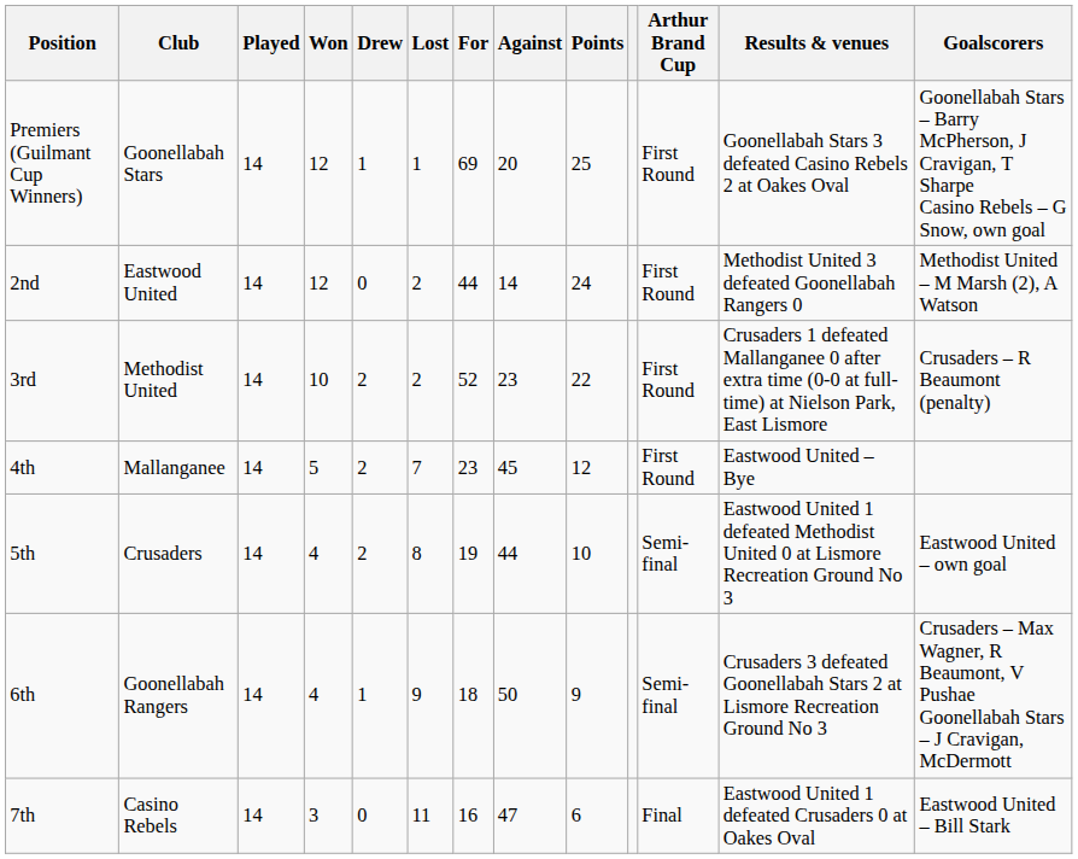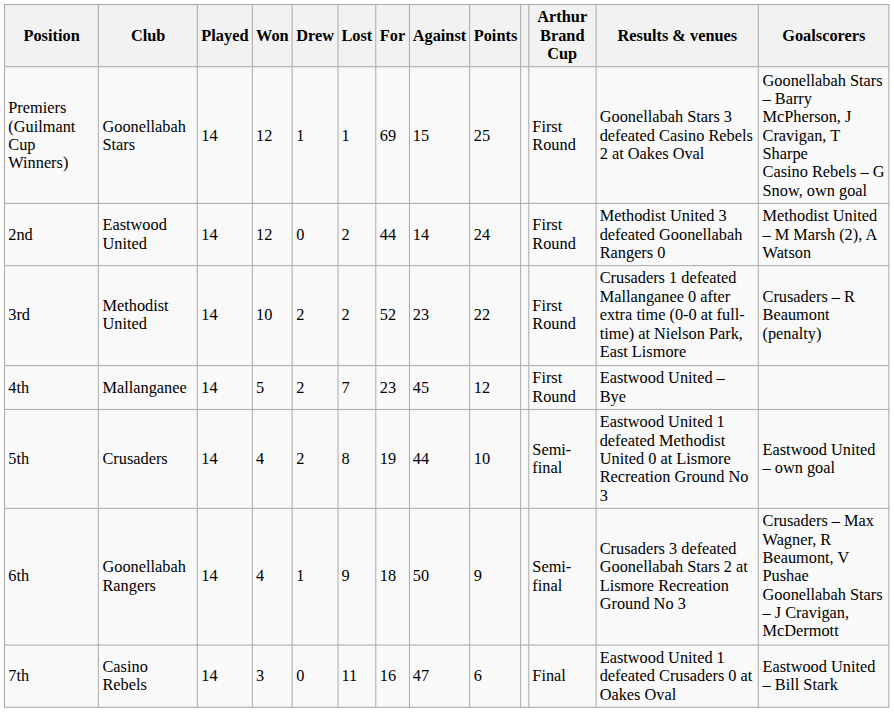Premiers (Guilmant Cup Winners) | Against: 20 -> 15
